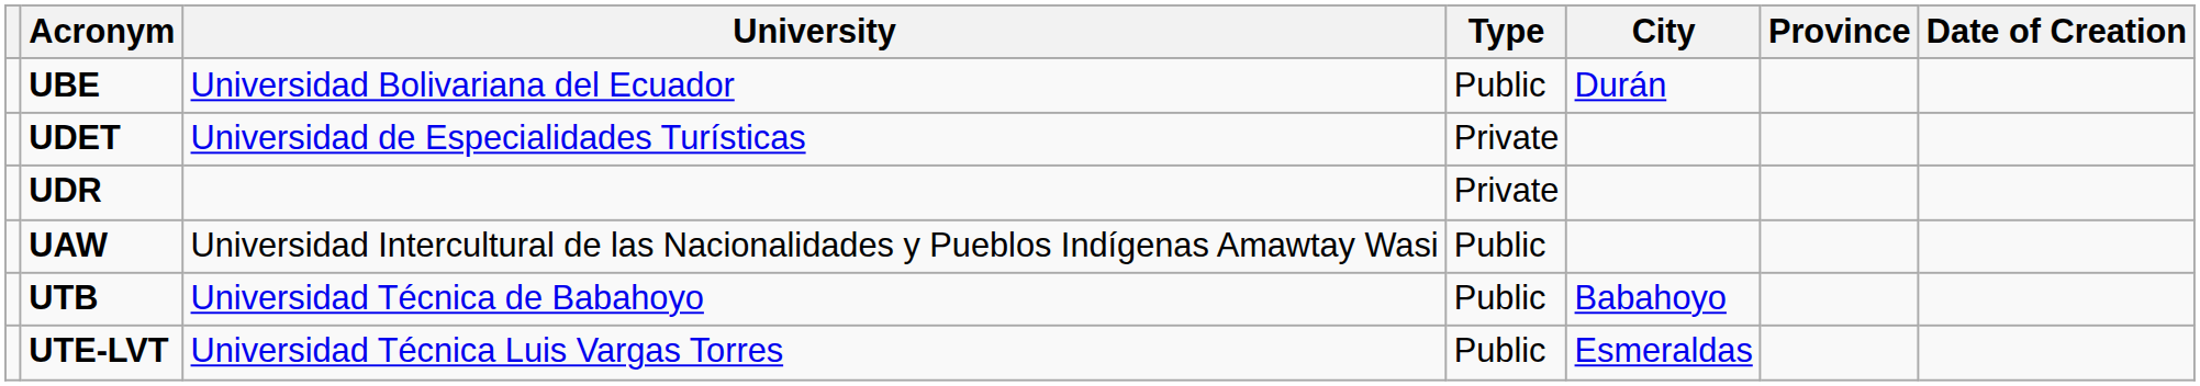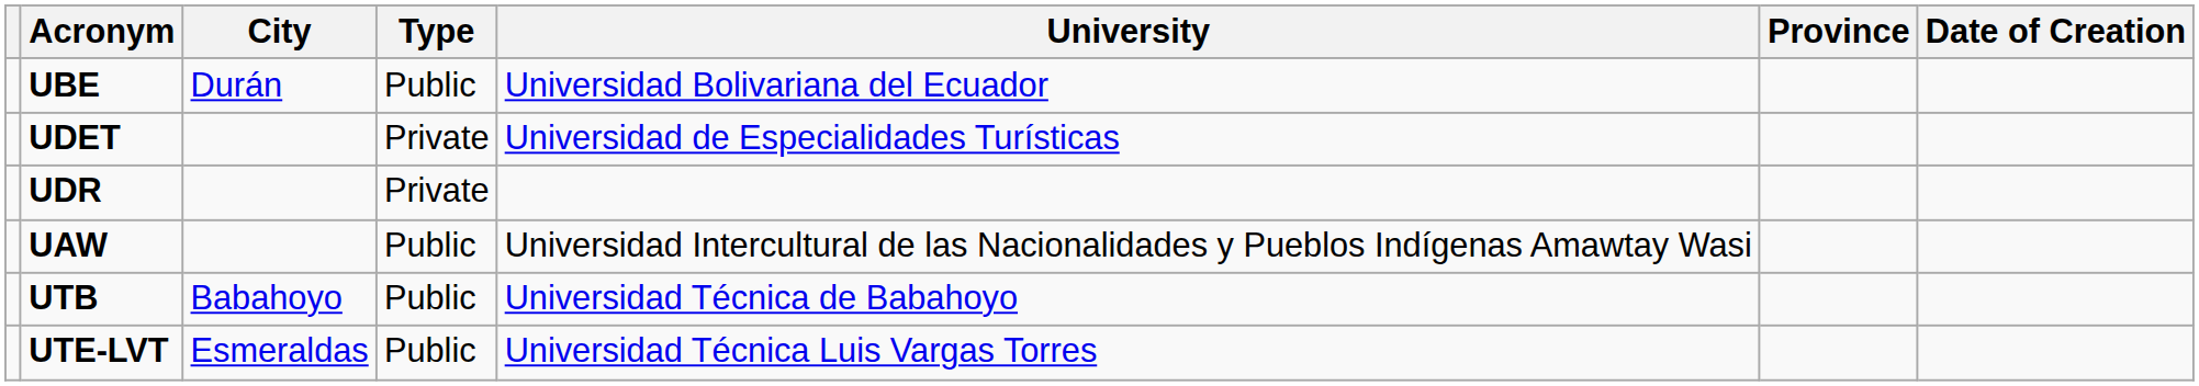columns swapped: University <-> City
